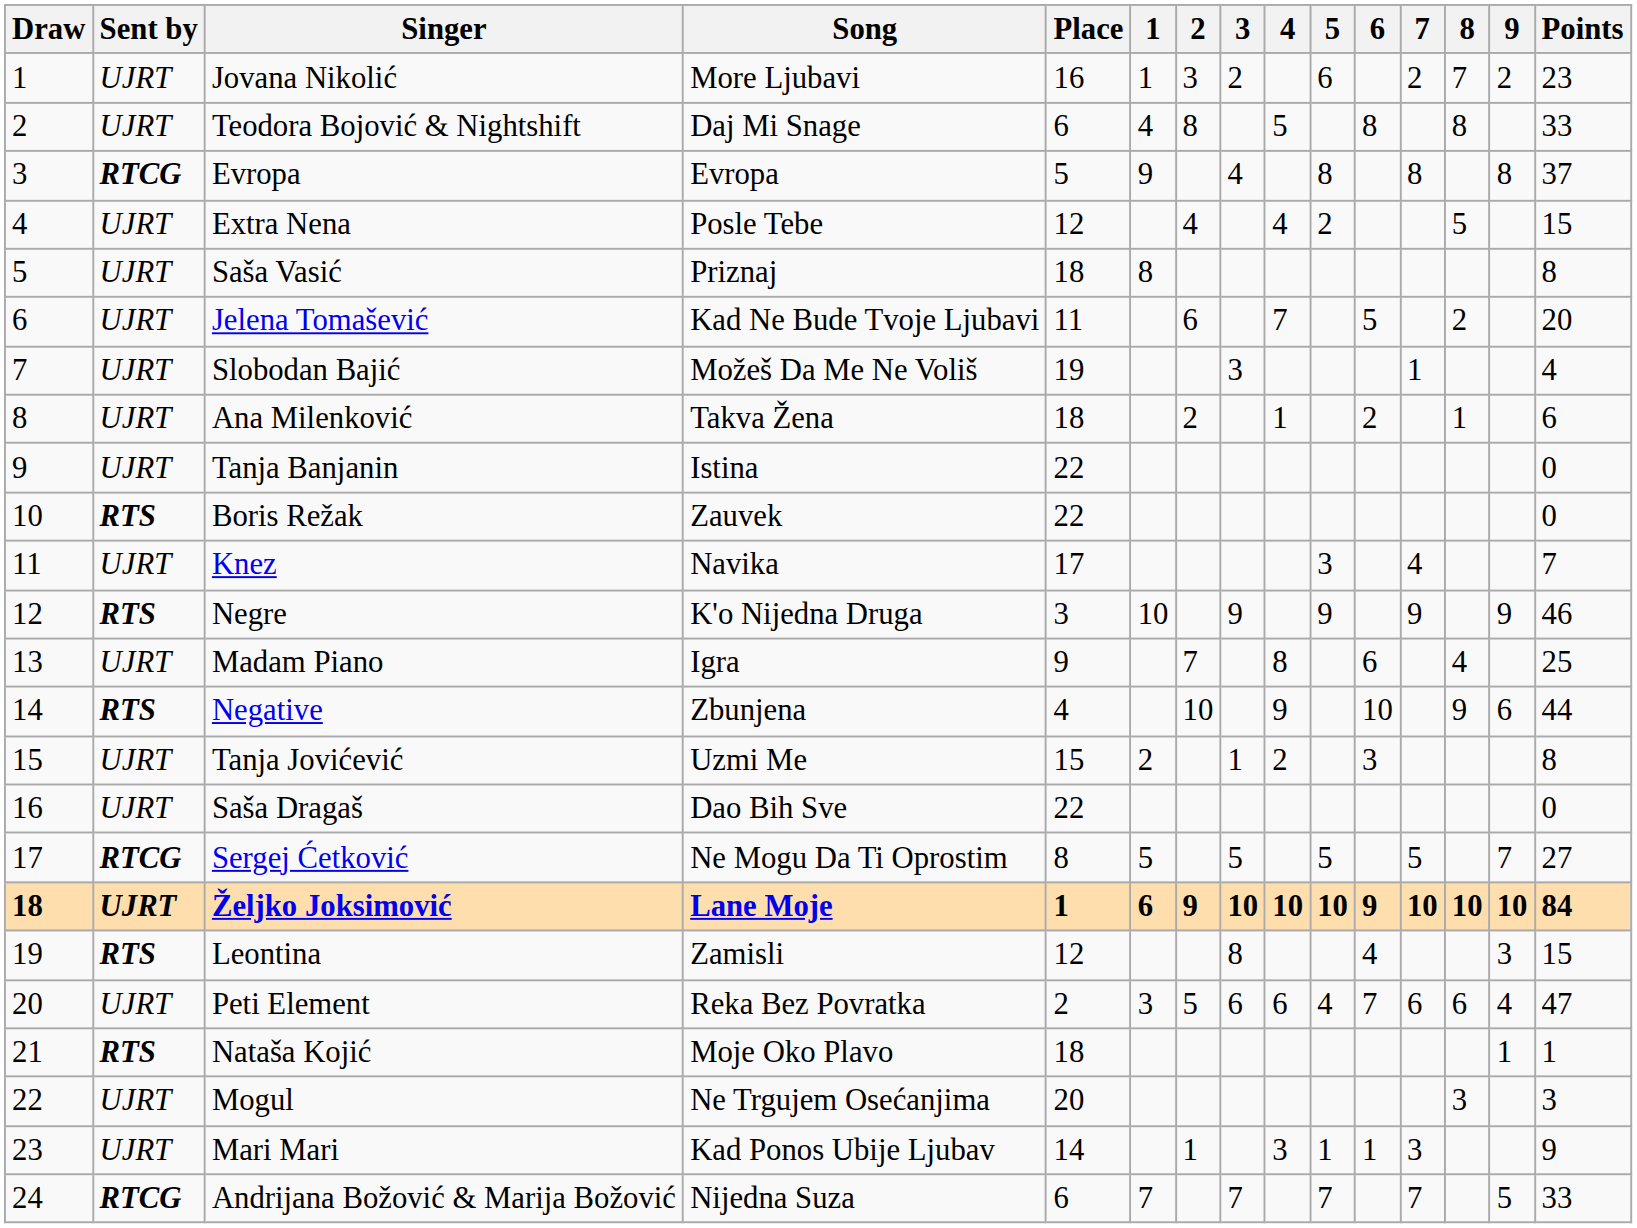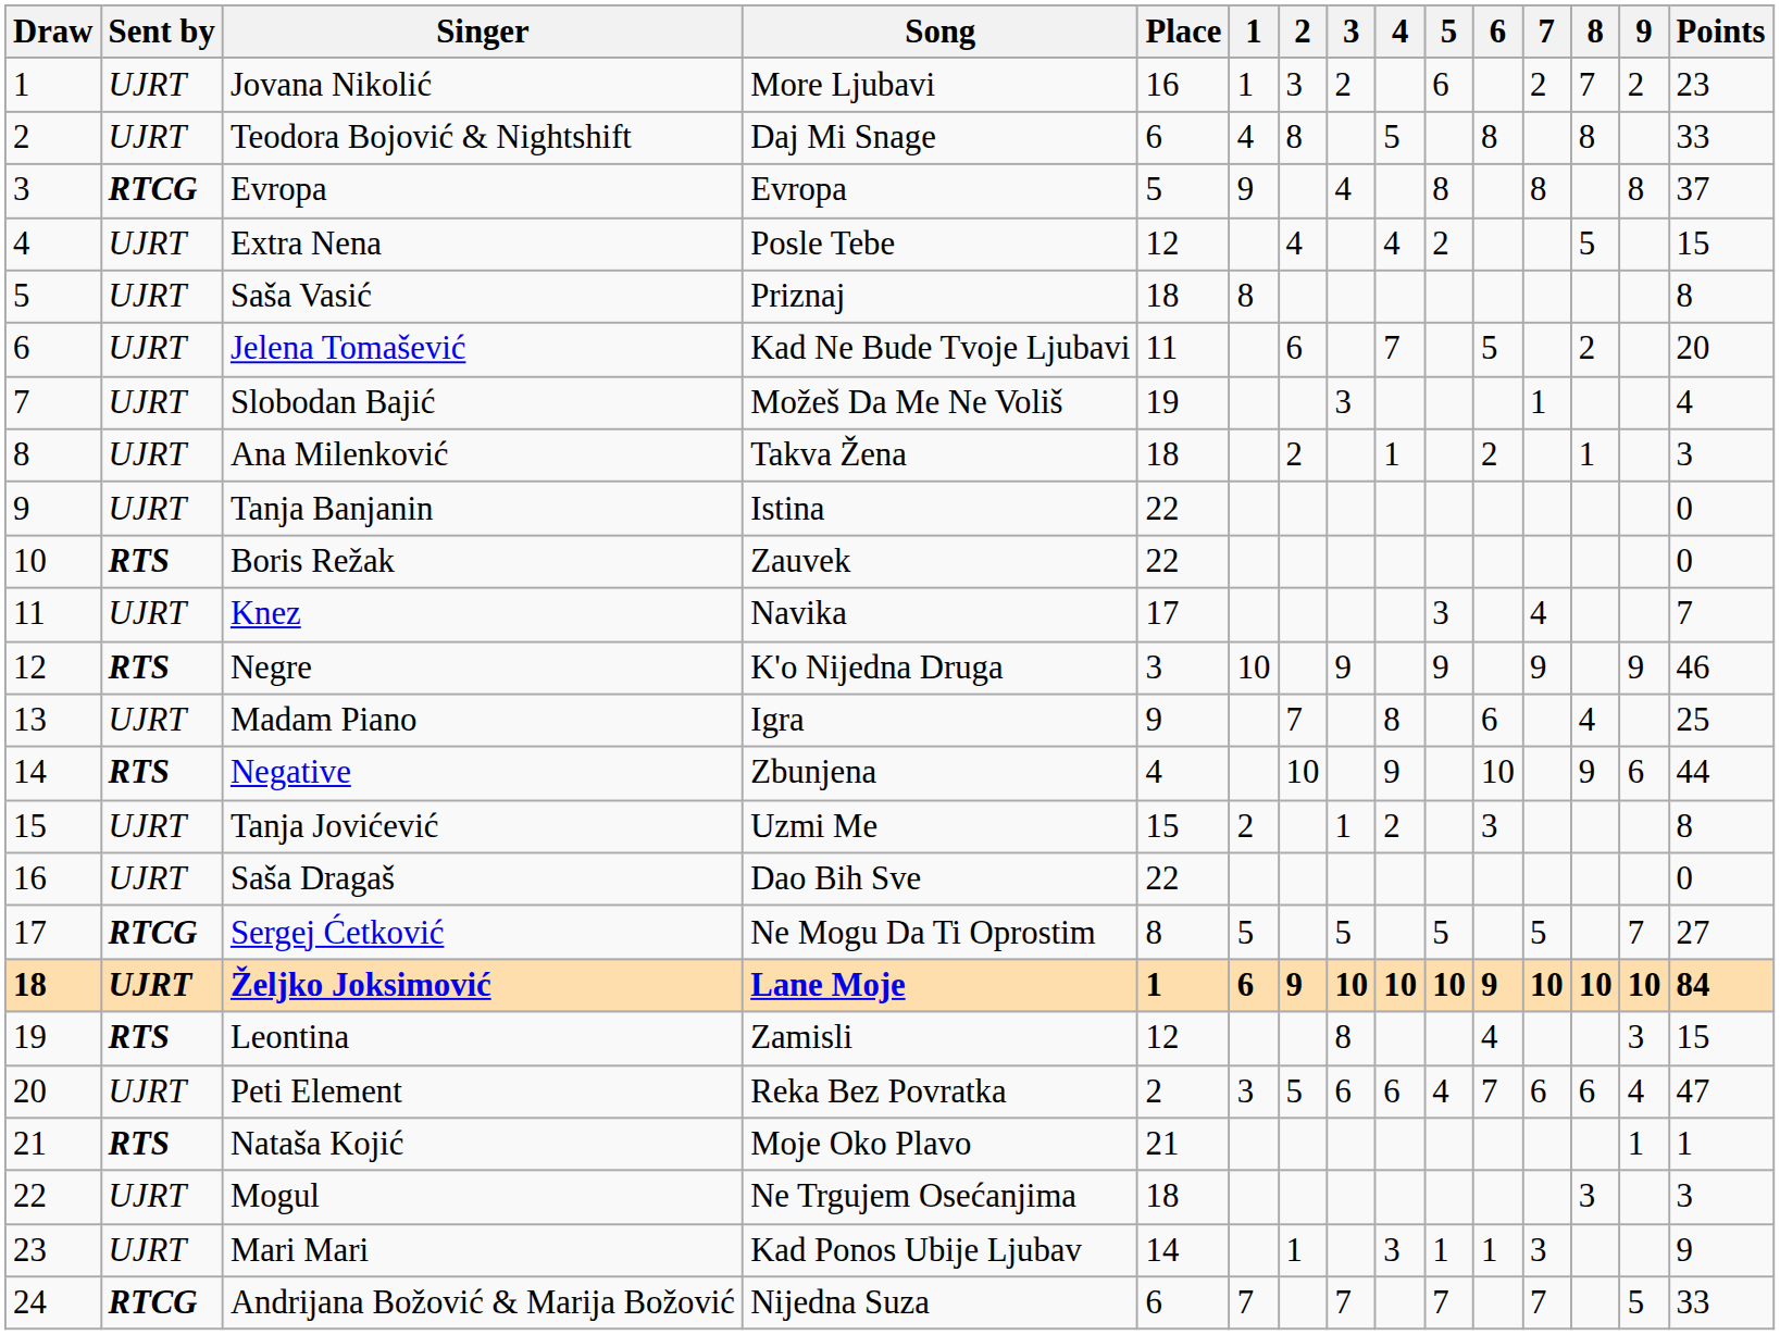Ana Milenković | Points: 6 -> 3
Nataša Kojić | Place: 18 -> 21
Mogul | Place: 20 -> 18
